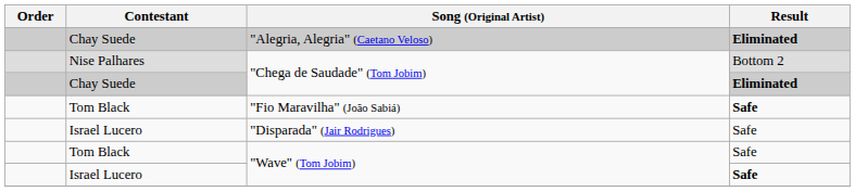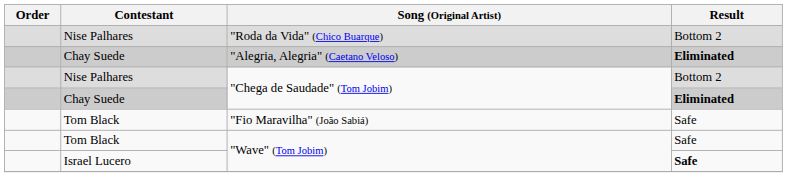+ row: Nise Palhares | "Roda da Vida" (Chico Buarque) | Bottom 2
"Fio Maravilha" (João Sabiá) | Result: bold -> normal
- row: Israel Lucero | "Disparada" (Jair Rodrigues) | Safe
